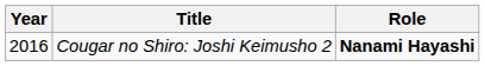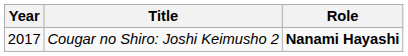Cougar no Shiro: Joshi Keimusho 2 | Year: 2016 -> 2017
